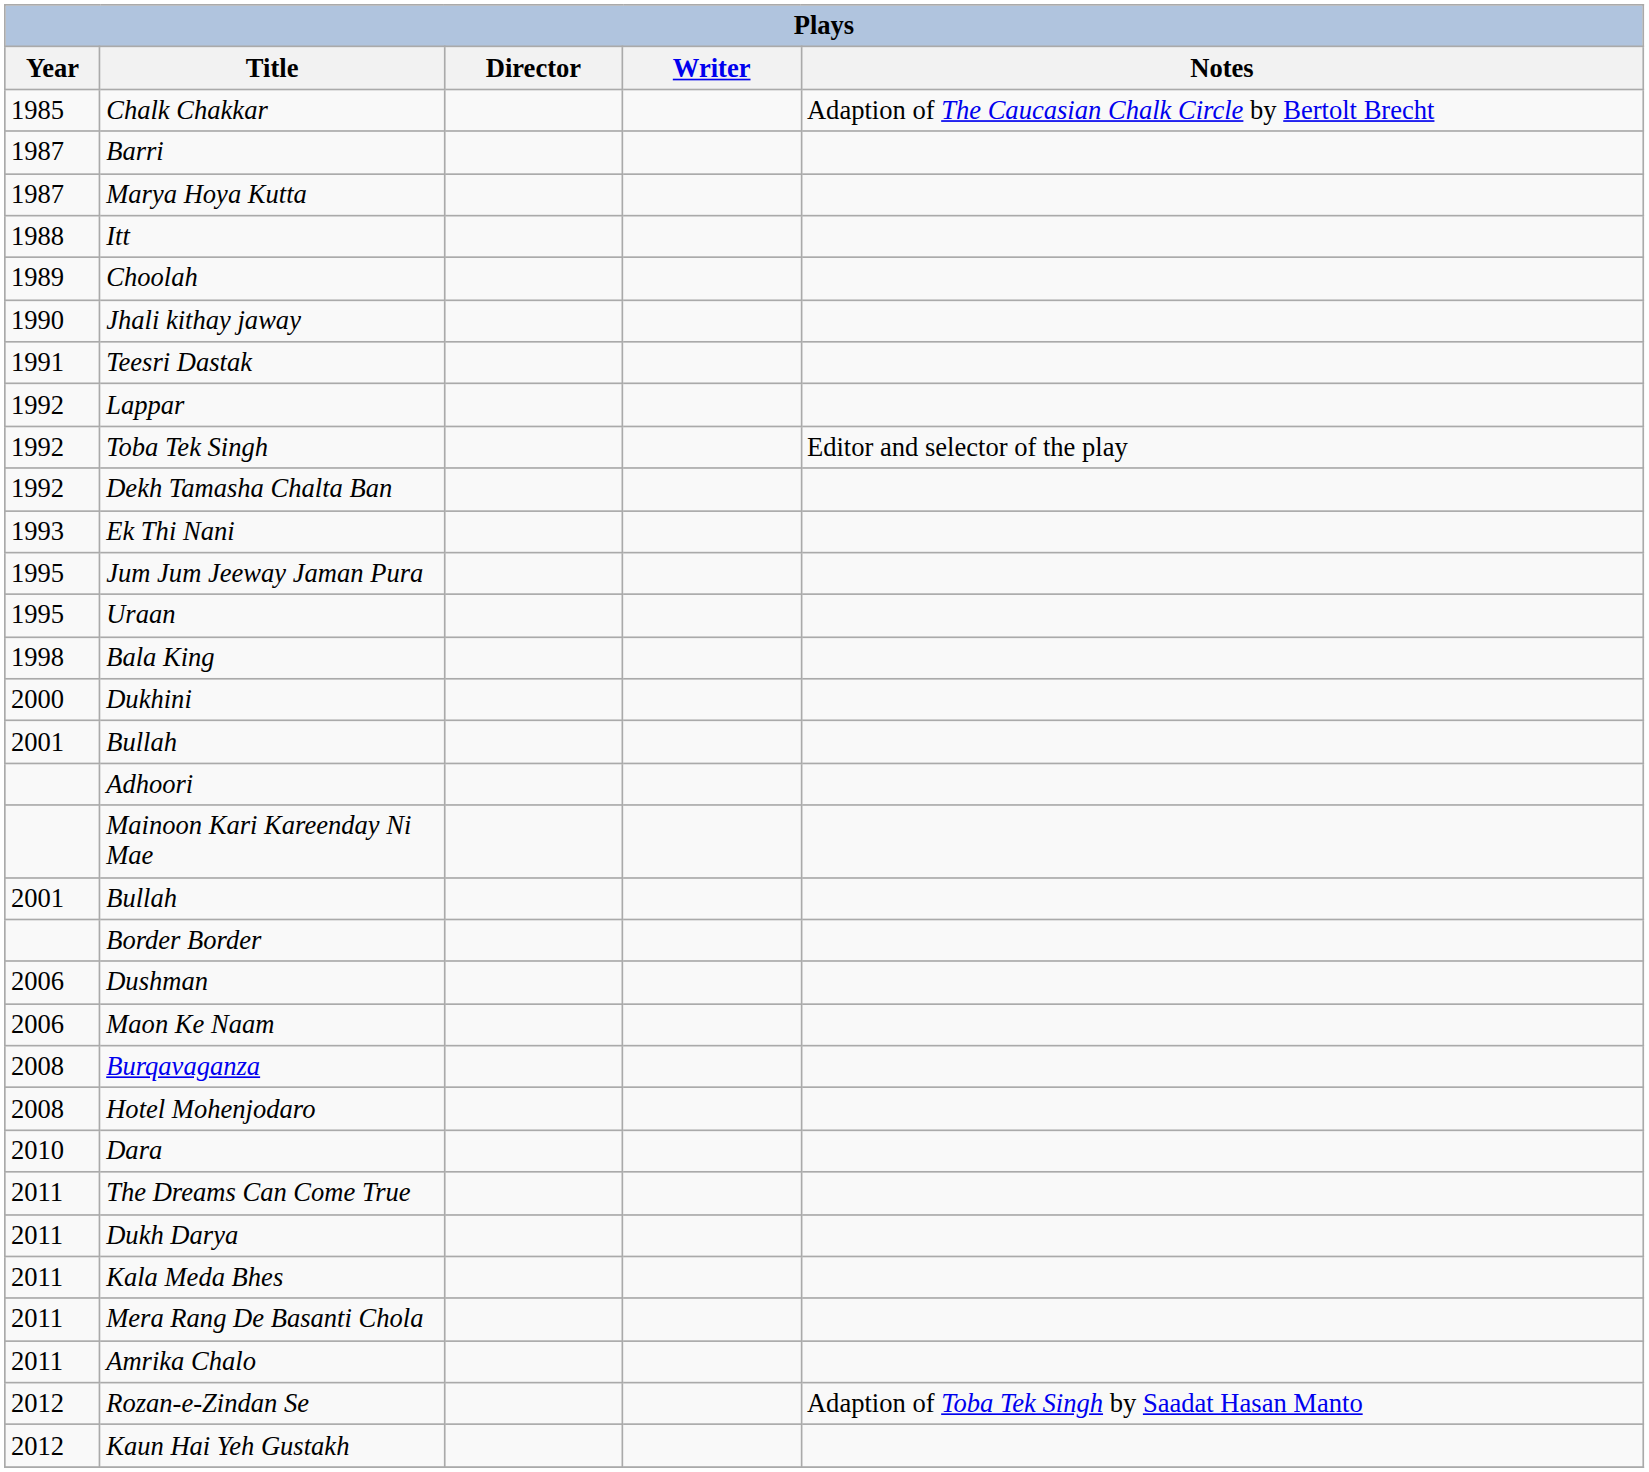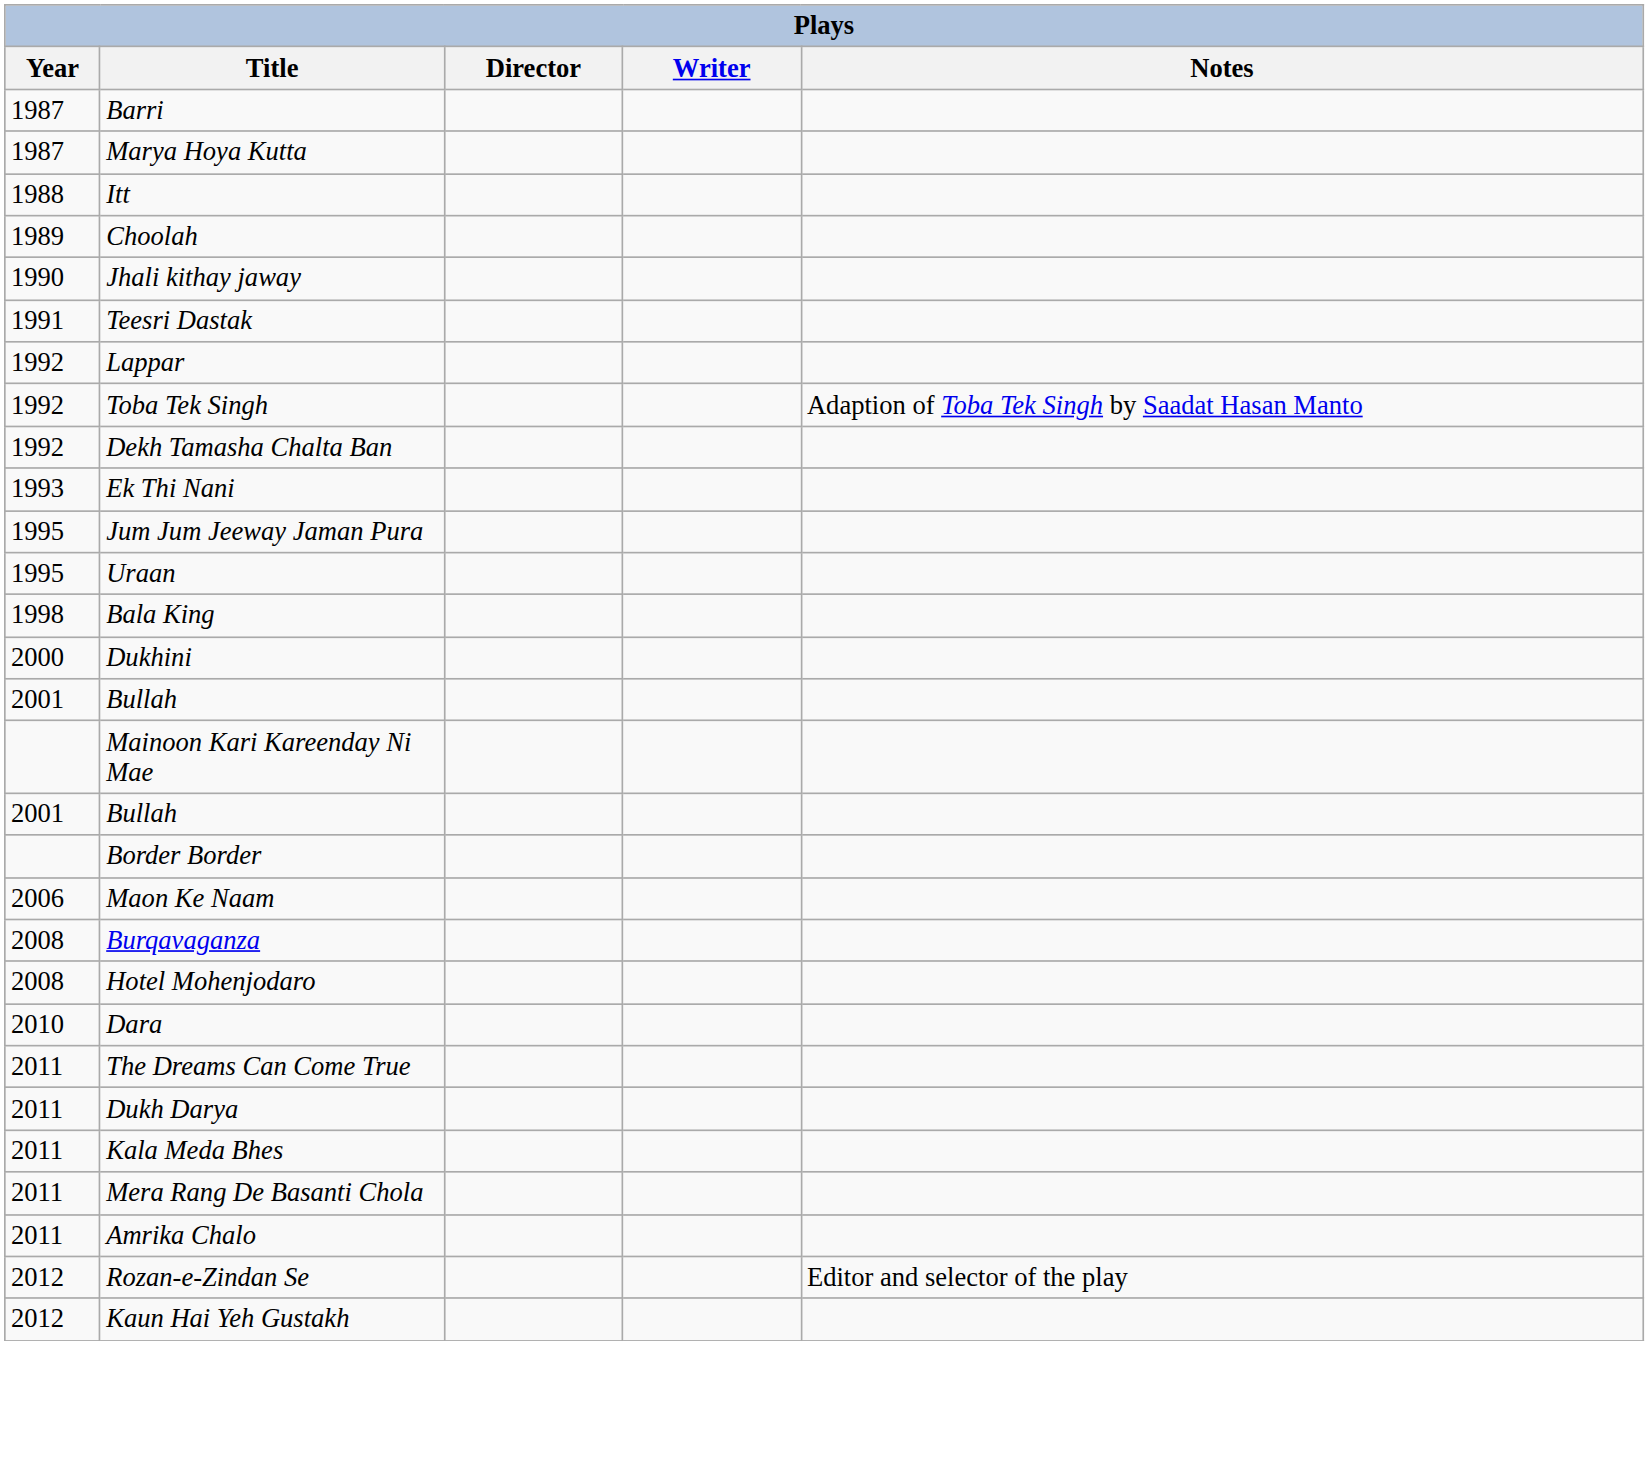- row: 1985 | Chalk Chakkar | Adaption of The Caucasian Chalk Circle by Bertolt Brecht
Toba Tek Singh | Notes: Editor and selector of the play -> Adaption of Toba Tek Singh by Saadat Hasan Manto
- row: Adhoori
- row: 2006 | Dushman
Rozan-e-Zindan Se | Notes: Adaption of Toba Tek Singh by Saadat Hasan Manto -> Editor and selector of the play
